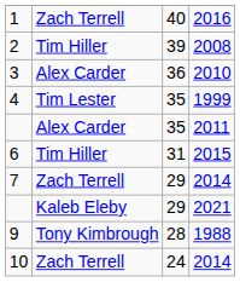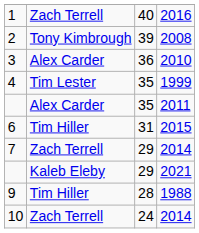2 | column 2: Tim Hiller -> Tony Kimbrough
9 | column 2: Tony Kimbrough -> Tim Hiller
